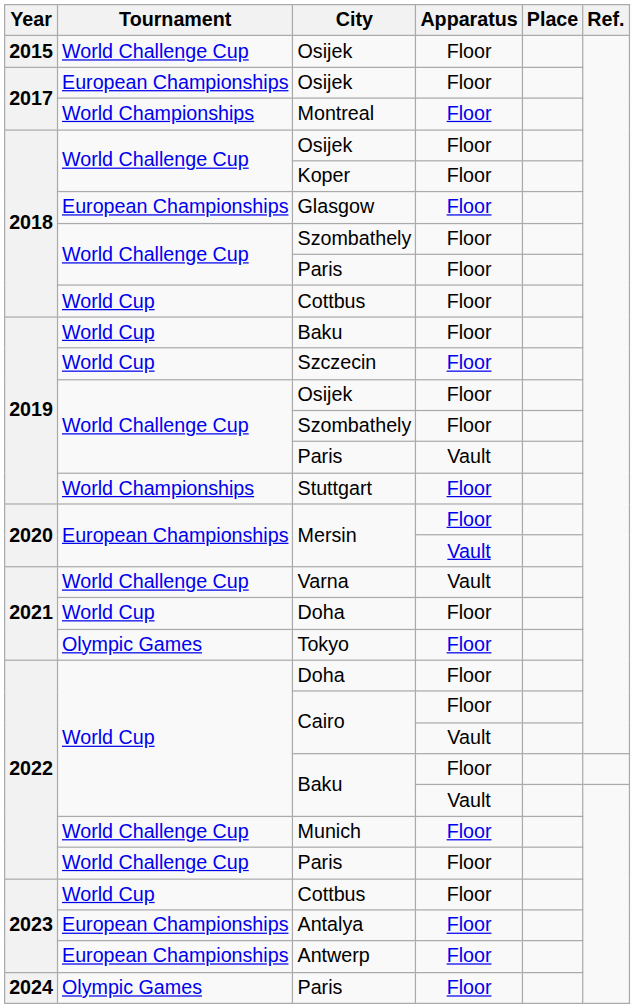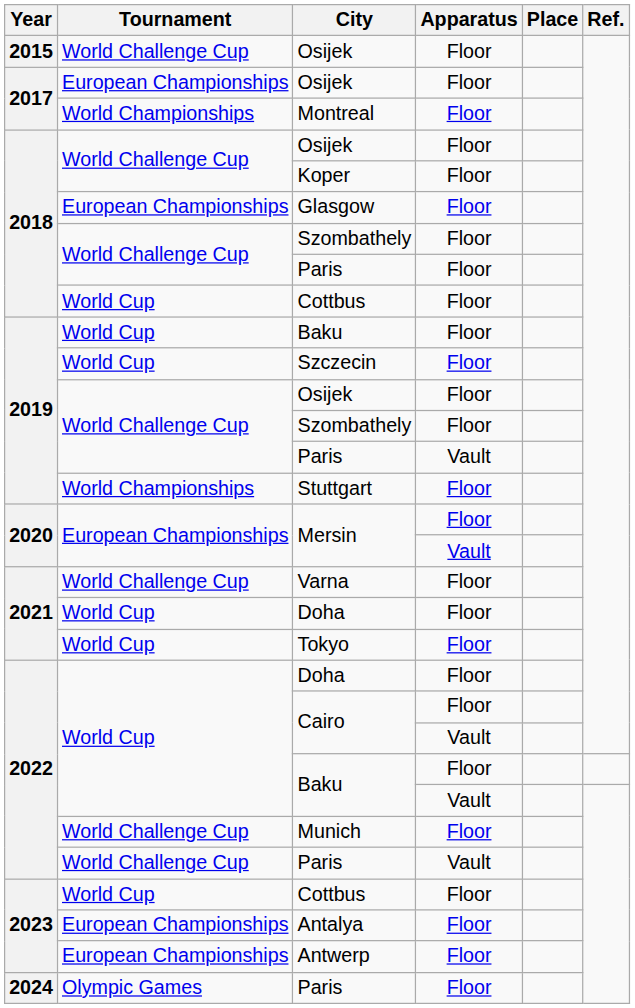Varna | Apparatus: Vault -> Floor
Tokyo | Tournament: Olympic Games -> World Cup
2022 / Paris | Apparatus: Floor -> Vault
